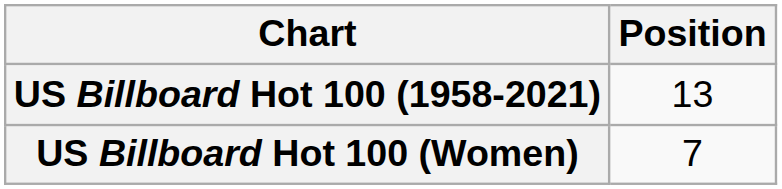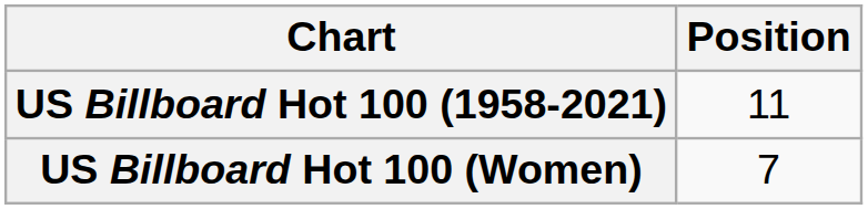US Billboard Hot 100 (1958-2021) | Position: 13 -> 11
